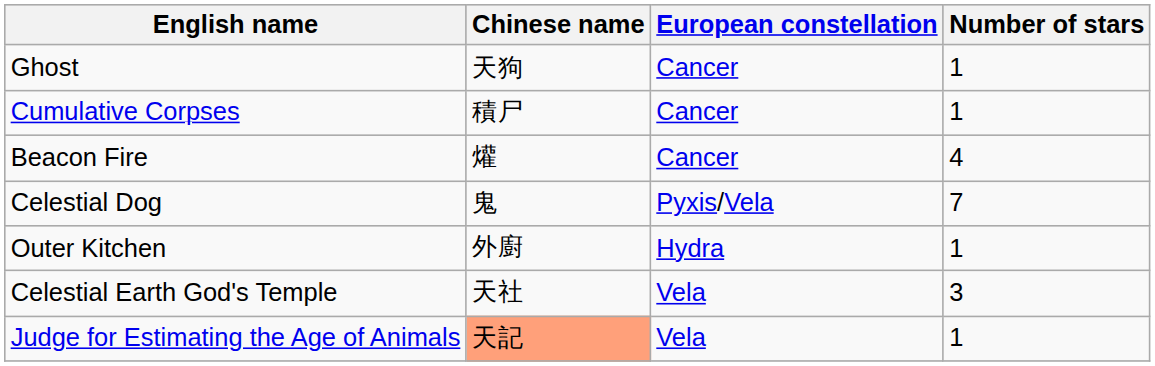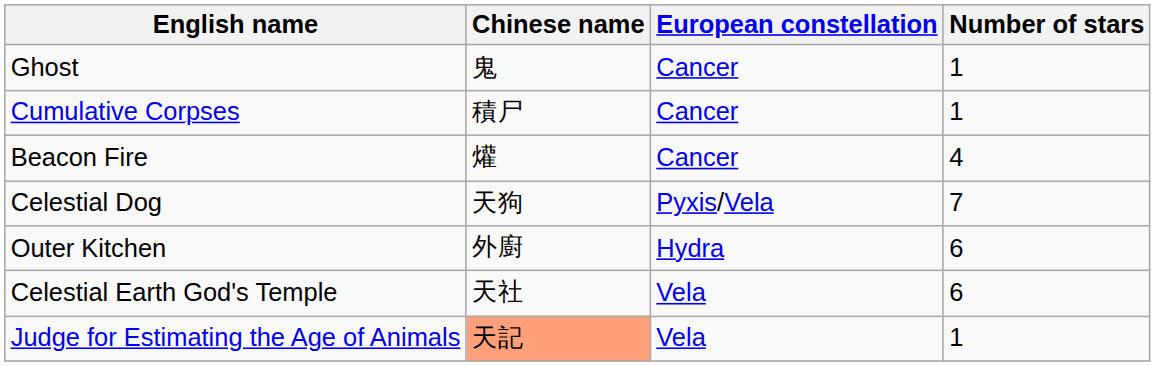Ghost | Chinese name: 天狗 -> 鬼
Celestial Dog | Chinese name: 鬼 -> 天狗
Outer Kitchen | Number of stars: 1 -> 6
Celestial Earth God's Temple | Number of stars: 3 -> 6
